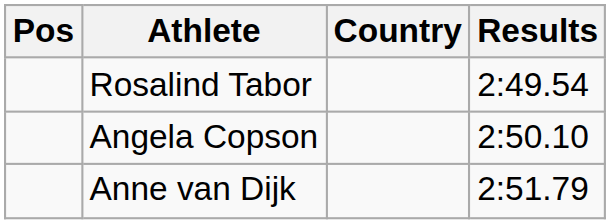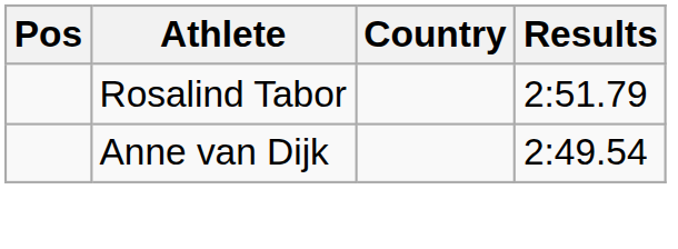Rosalind Tabor | Results: 2:49.54 -> 2:51.79
- row: Angela Copson | 2:50.10
Anne van Dijk | Results: 2:51.79 -> 2:49.54
